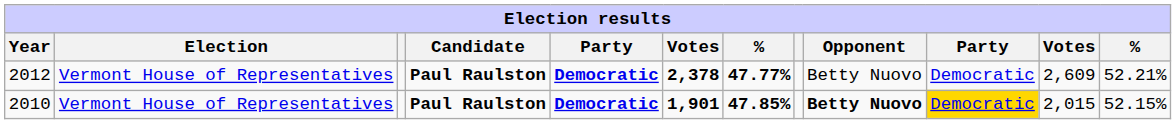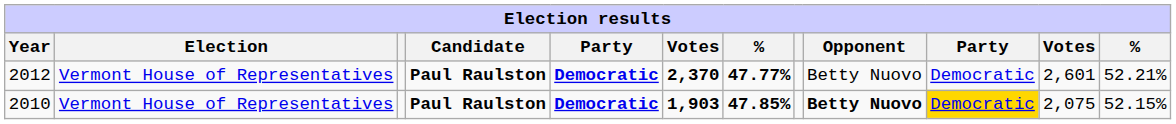2012 | column 6: 2,378 -> 2,370
2012 | column 11: 2,609 -> 2,601
2010 | column 6: 1,901 -> 1,903
2010 | column 11: 2,015 -> 2,075
